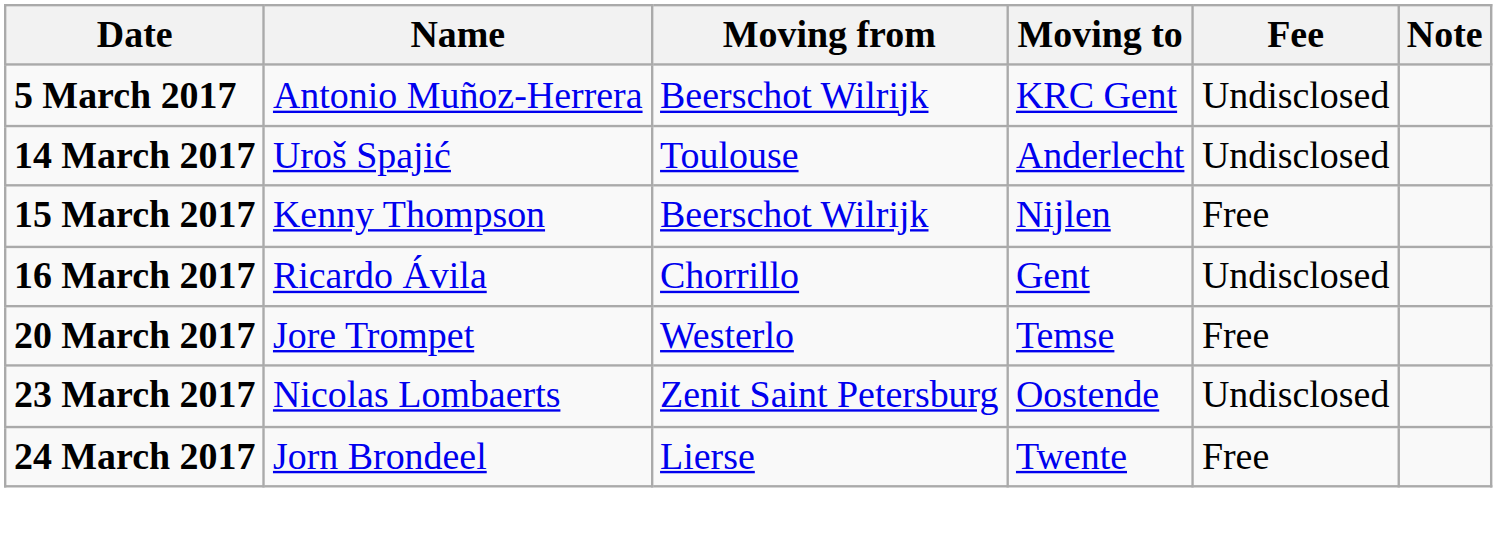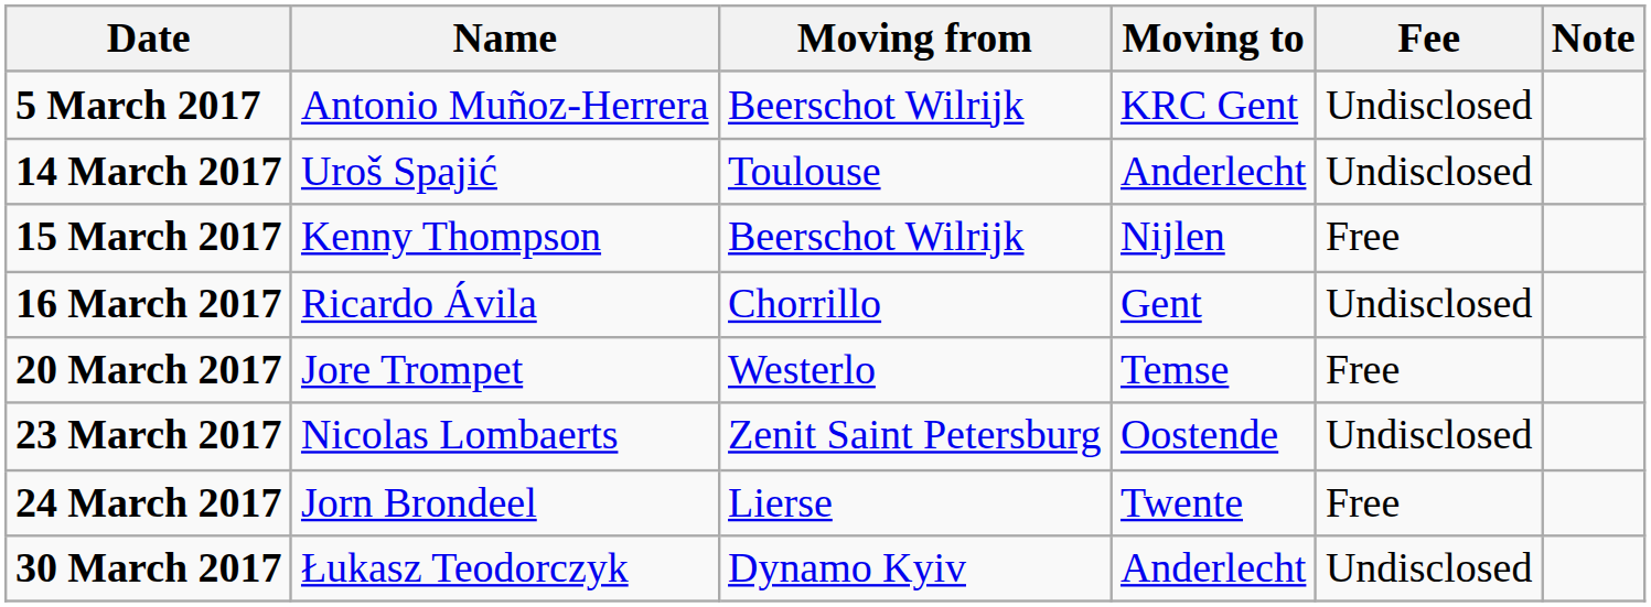+ row: 30 March 2017 | Łukasz Teodorczyk | Dynamo Kyiv | Anderlecht | Undisclosed
